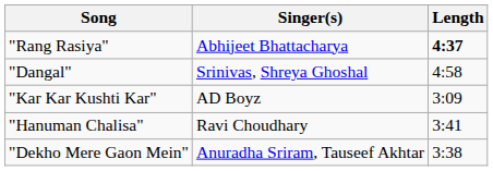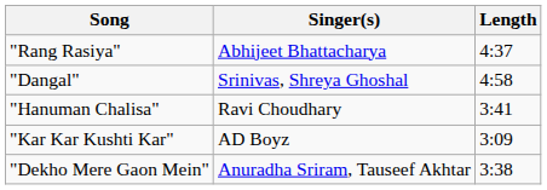"Rang Rasiya" | Length: bold -> normal
rows swapped: "Kar Kar Kushti Kar" <-> "Hanuman Chalisa"
